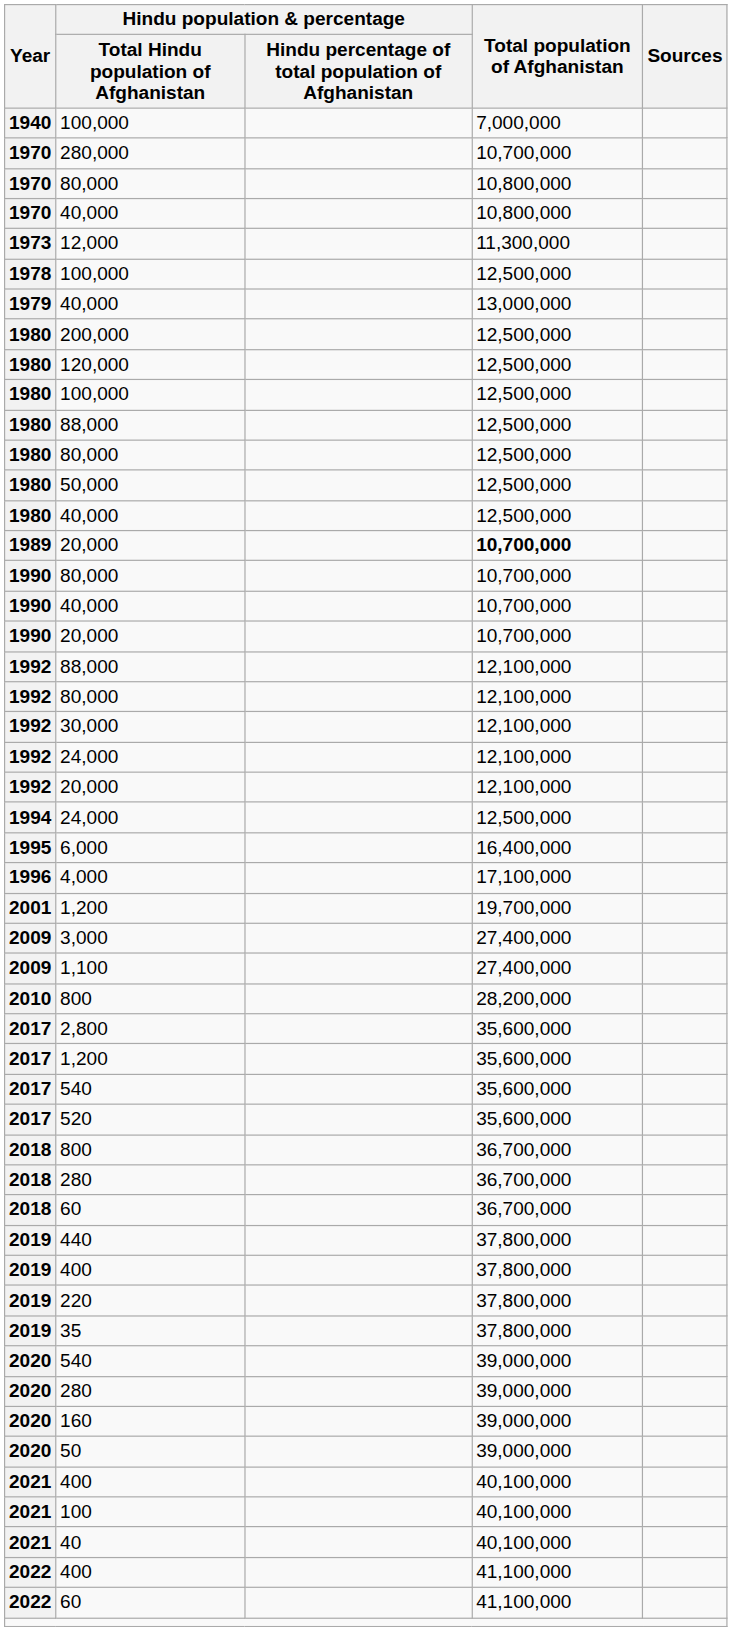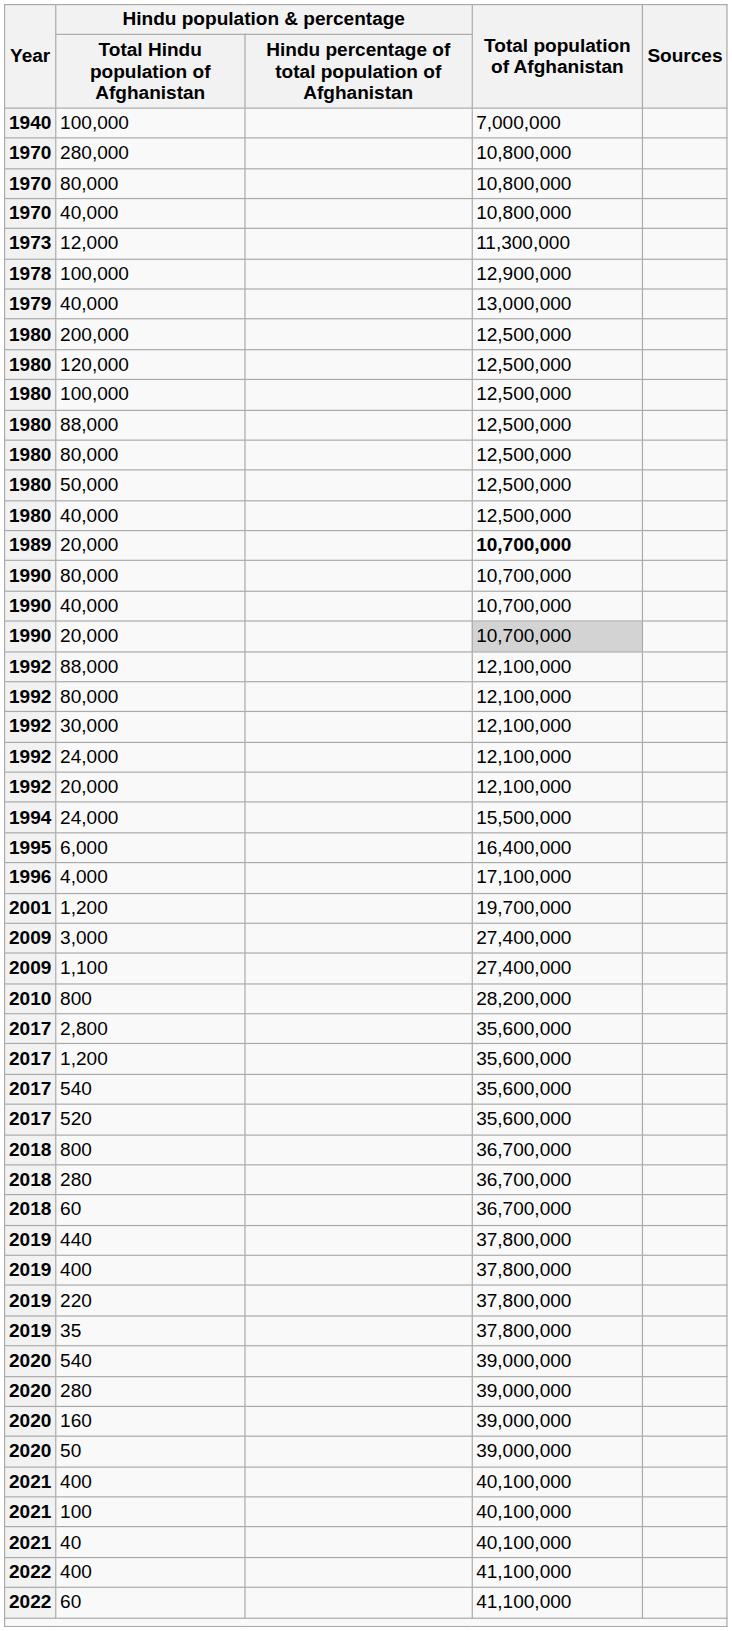280,000 | Total population of Afghanistan: 10,700,000 -> 10,800,000
1978 / 100,000 | Total population of Afghanistan: 12,500,000 -> 12,900,000
1990 / 20,000 | Total population of Afghanistan: no background -> lightgrey background
1994 / 24,000 | Total population of Afghanistan: 12,500,000 -> 15,500,000
